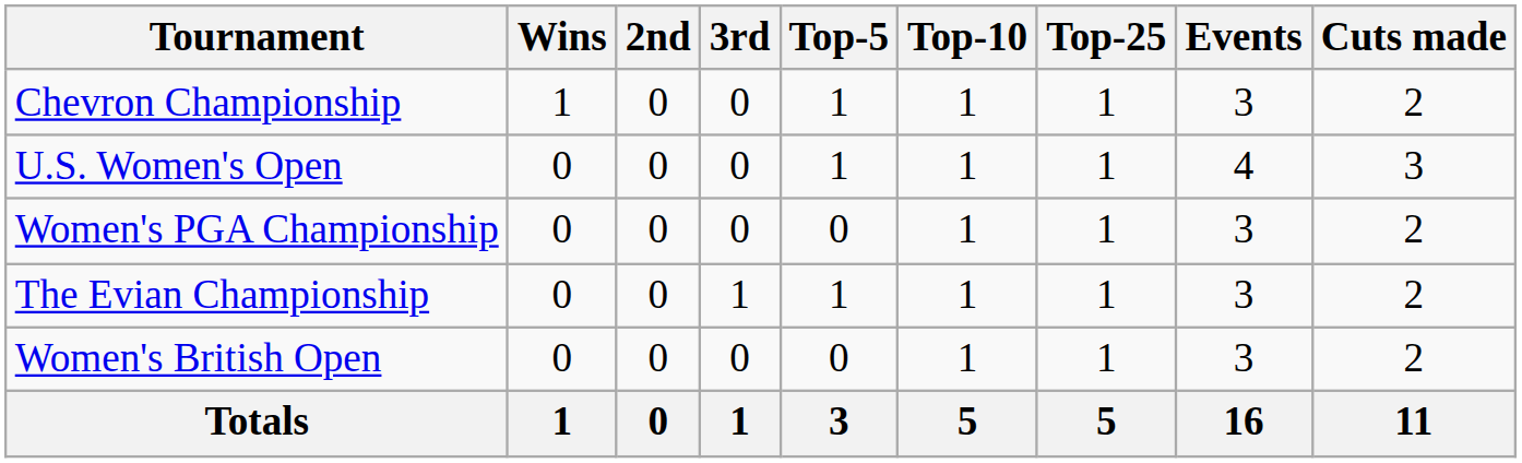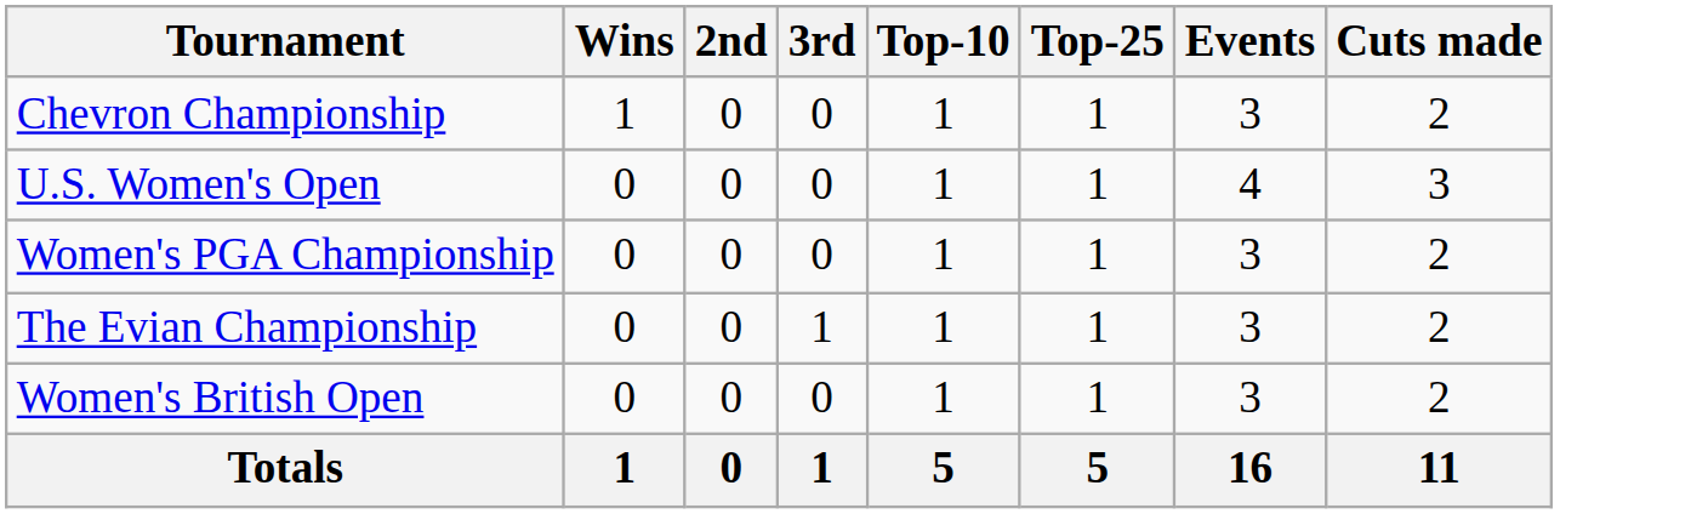- column: Top-5 | 1 | 1 | 0 | 1 | 0 | 3
